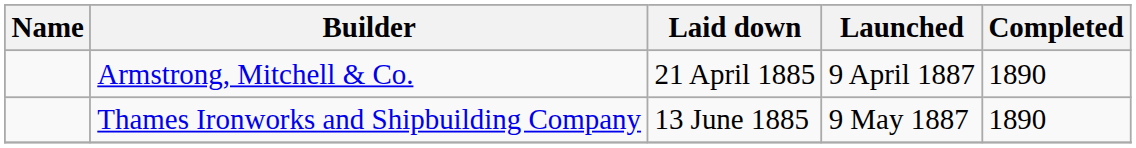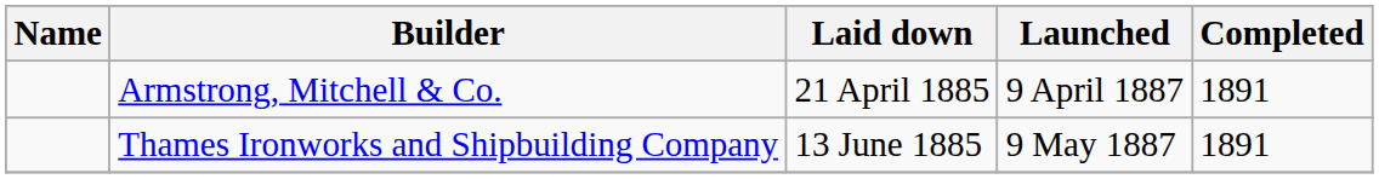Armstrong, Mitchell & Co. | Completed: 1890 -> 1891
Thames Ironworks and Shipbuilding Company | Completed: 1890 -> 1891
